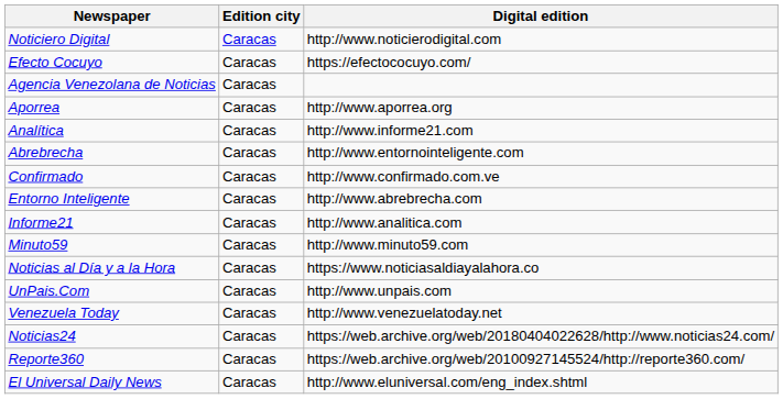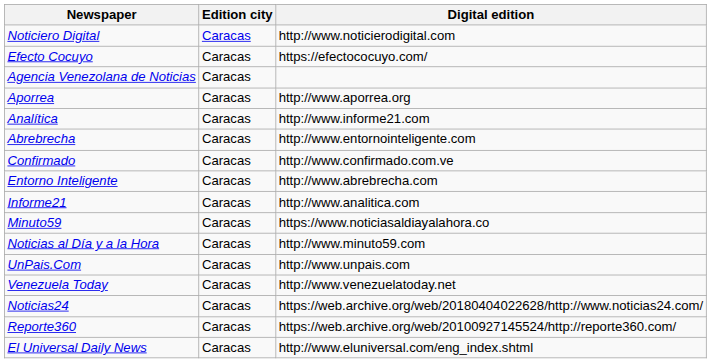Minuto59 | Digital edition: http://www.minuto59.com -> https://www.noticiasaldiayalahora.co
Noticias al Día y a la Hora | Digital edition: https://www.noticiasaldiayalahora.co -> http://www.minuto59.com
